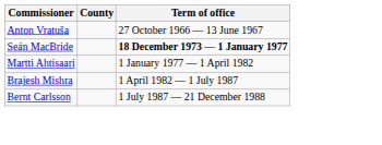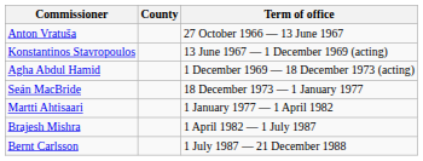+ row: Konstantinos Stavropoulos | 13 June 1967 — 1 December 1969 (acting)
+ row: Agha Abdul Hamid | 1 December 1969 — 18 December 1973 (acting)
Seán MacBride | Term of office: bold -> normal
